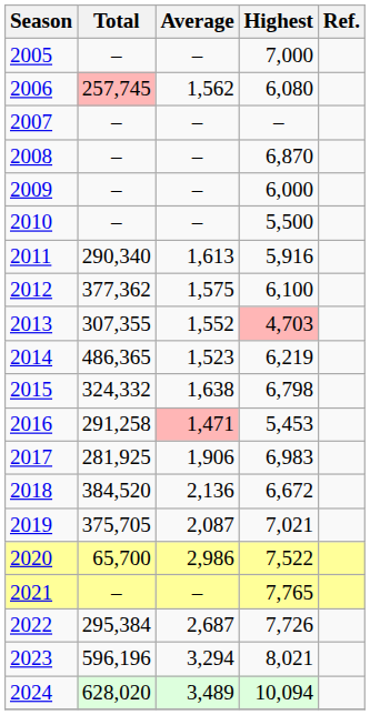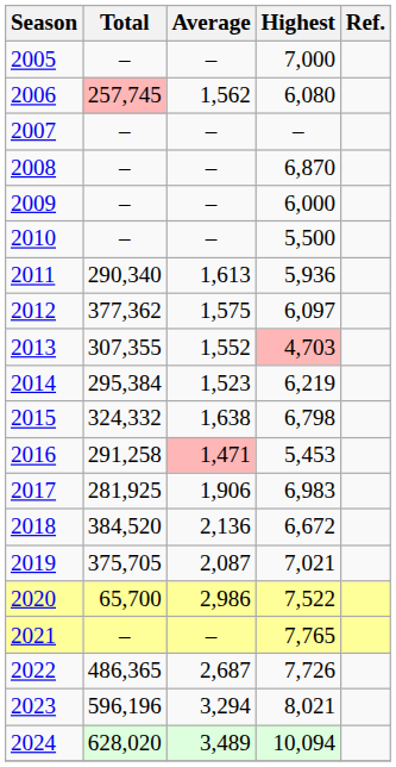2011 | Highest: 5,916 -> 5,936
2012 | Highest: 6,100 -> 6,097
2014 | Total: 486,365 -> 295,384
2022 | Total: 295,384 -> 486,365
